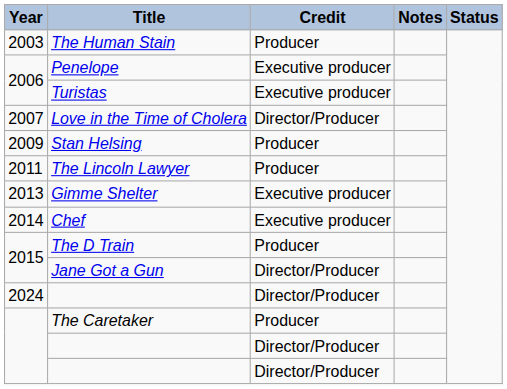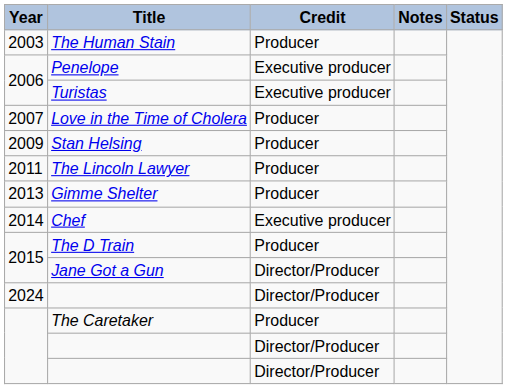Love in the Time of Cholera | Credit: Director/Producer -> Producer
Gimme Shelter | Credit: Executive producer -> Producer
